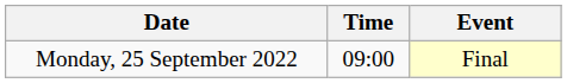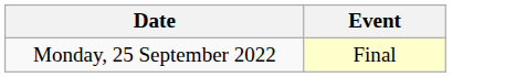- column: Time | 09:00
